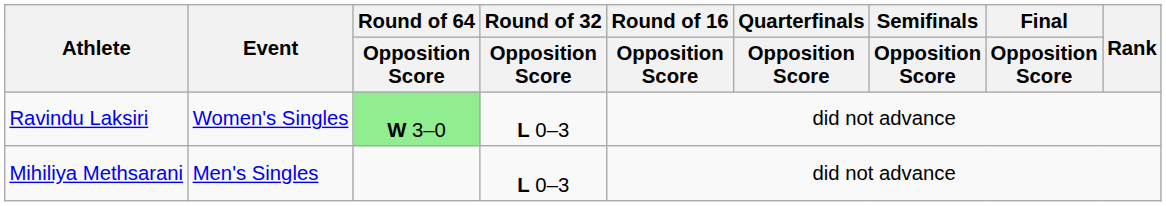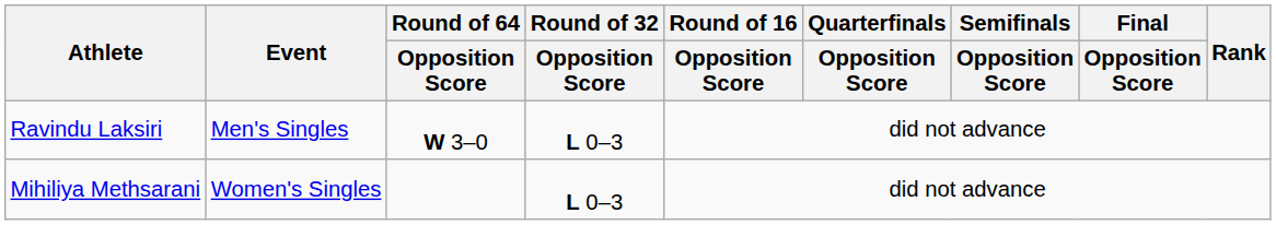Ravindu Laksiri | Event: Women's Singles -> Men's Singles
Ravindu Laksiri | Round of 64 / Opposition Score: lightgreen background -> no background
Mihiliya Methsarani | Event: Men's Singles -> Women's Singles
